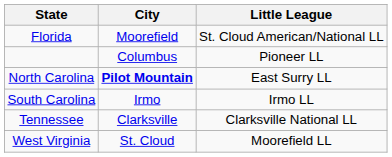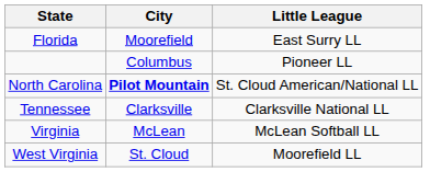Florida | Little League: St. Cloud American/National LL -> East Surry LL
North Carolina | Little League: East Surry LL -> St. Cloud American/National LL
- row: South Carolina | Irmo | Irmo LL
+ row: Virginia | McLean | McLean Softball LL
